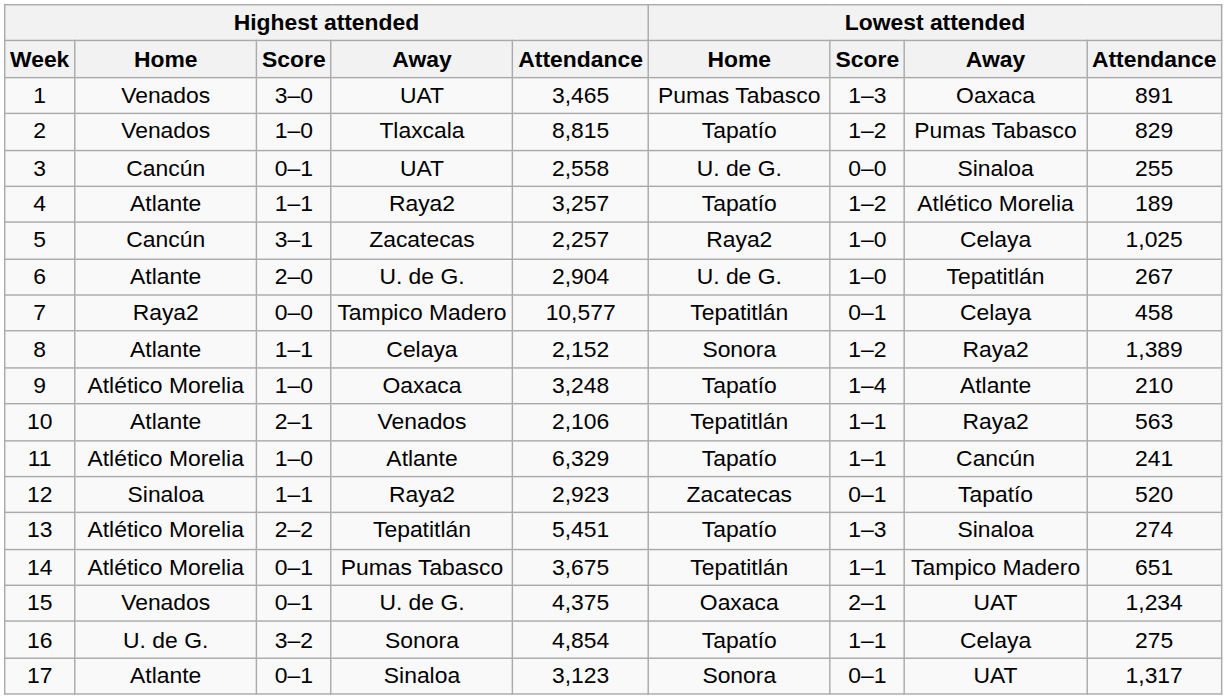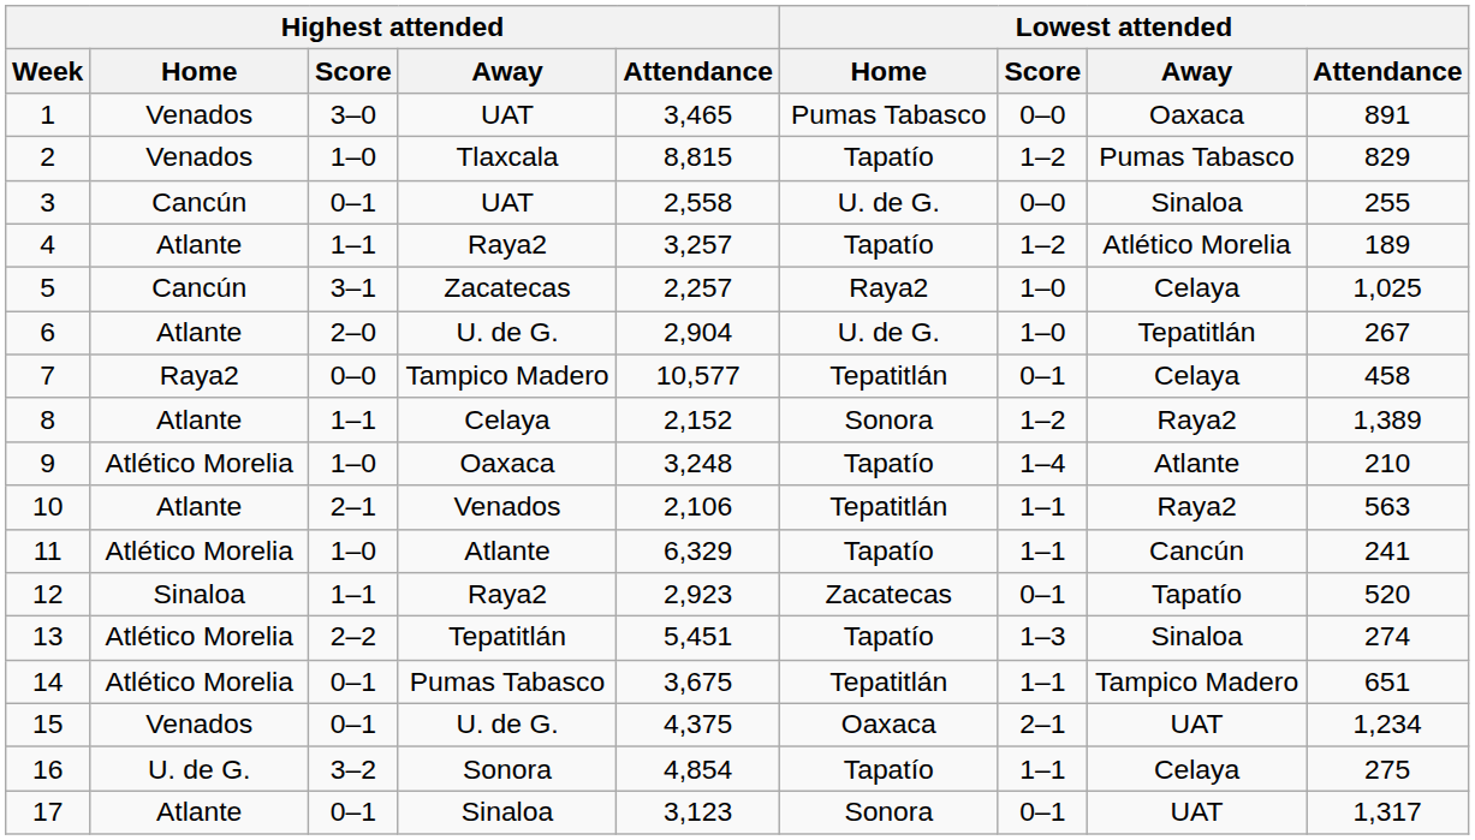1 | Lowest attended / Score: 1–3 -> 0–0
